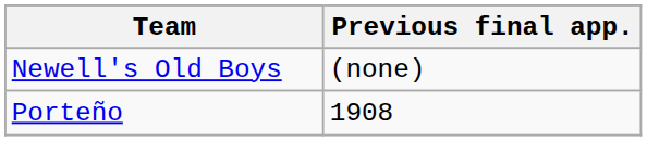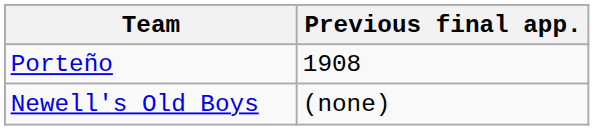rows swapped: Porteño <-> Newell's Old Boys
